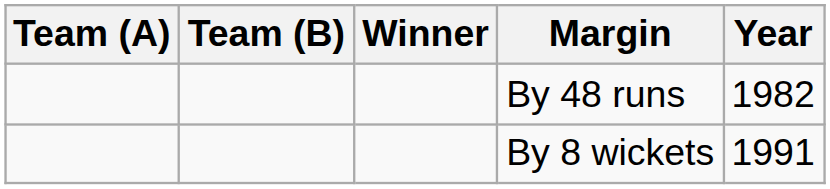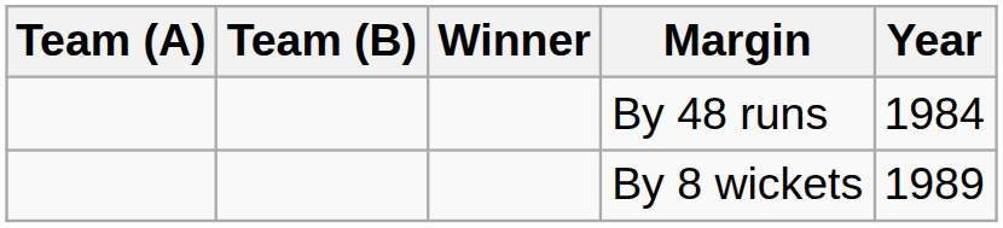By 48 runs | Year: 1982 -> 1984
By 8 wickets | Year: 1991 -> 1989
